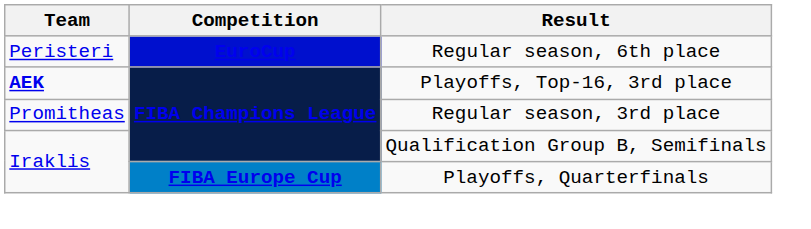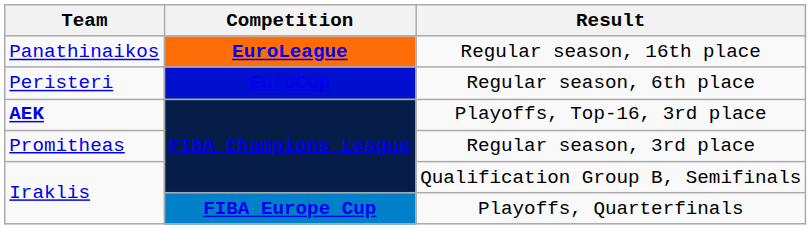+ row: Panathinaikos | EuroLeague | Regular season, 16th place
